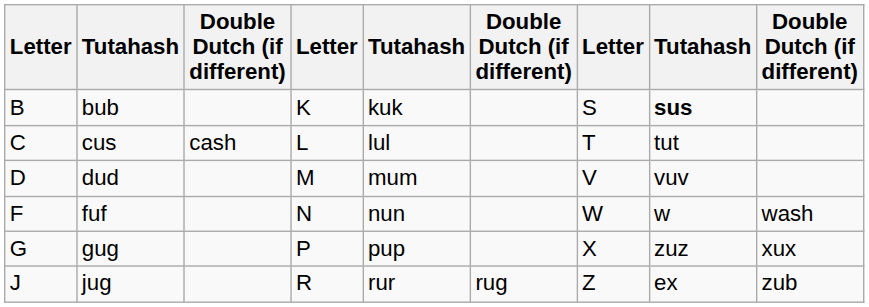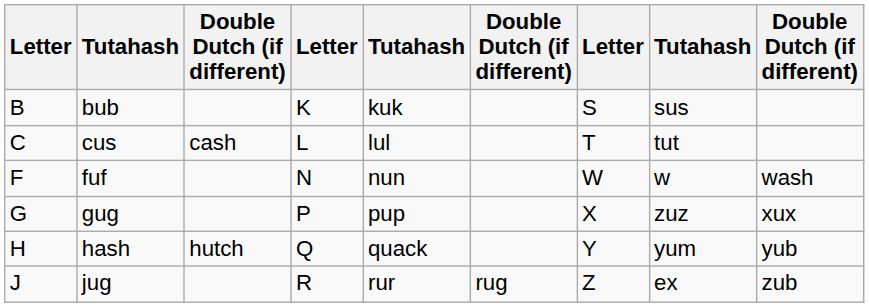bub | column 8: bold -> normal
- row: D | dud | M | mum | V | vuv
+ row: H | hash | hutch | Q | quack | Y | yum | yub
